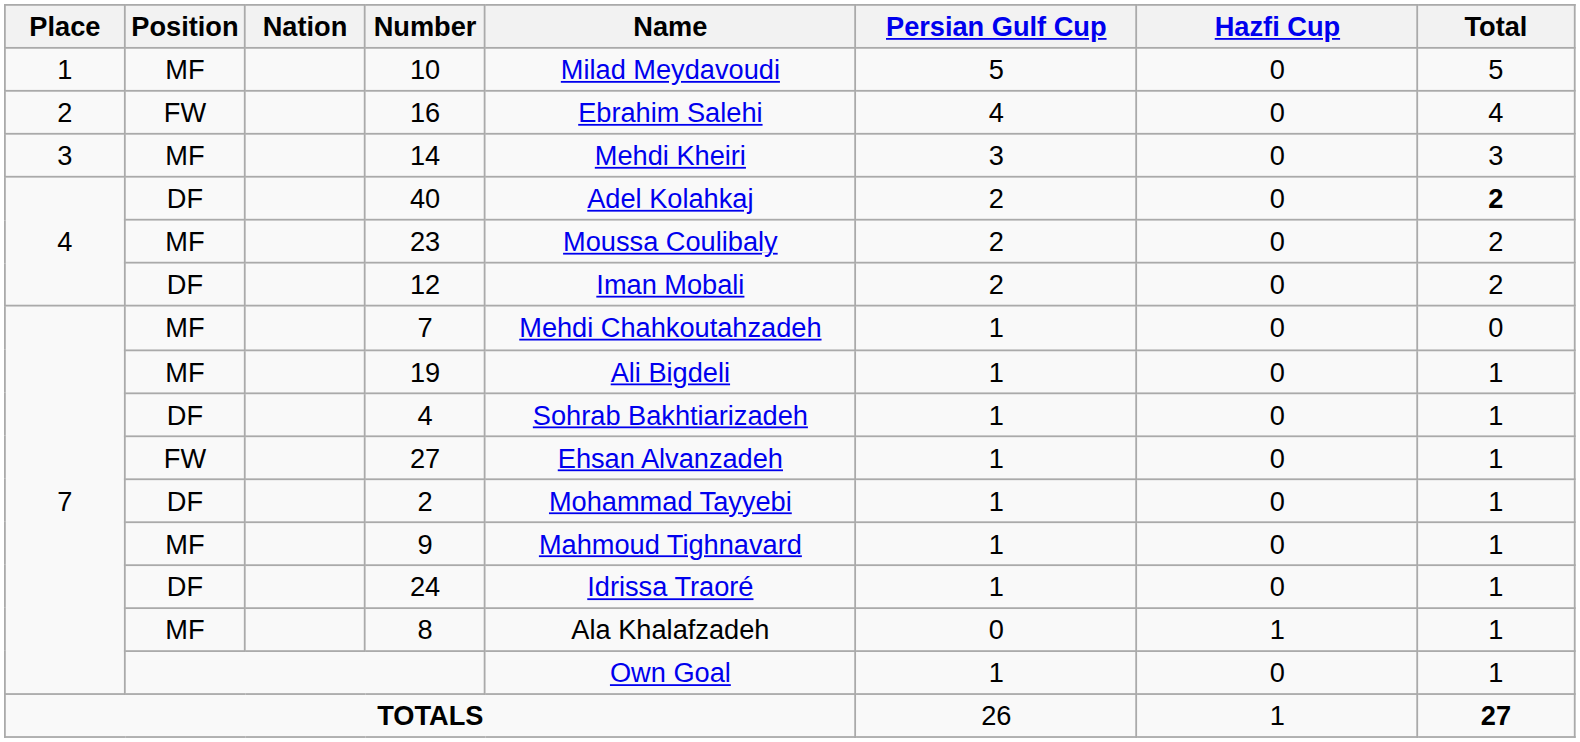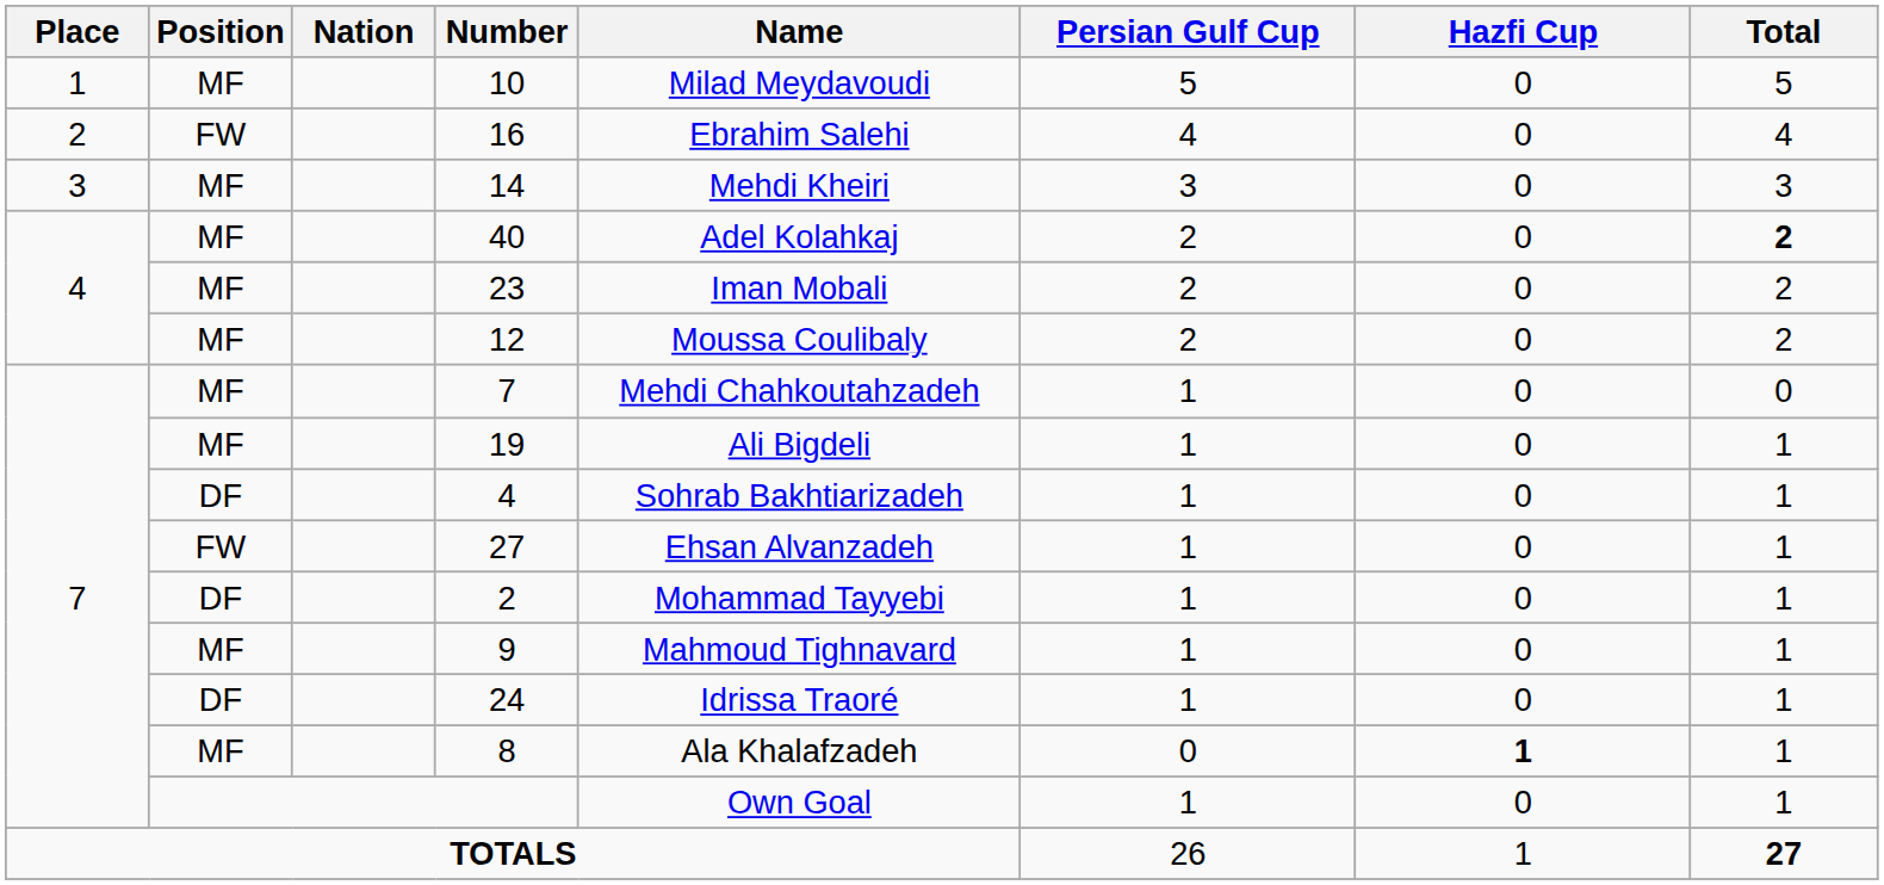40 | Position: DF -> MF
23 | Name: Moussa Coulibaly -> Iman Mobali
12 | Position: DF -> MF
12 | Name: Iman Mobali -> Moussa Coulibaly
8 | Hazfi Cup: normal -> bold
